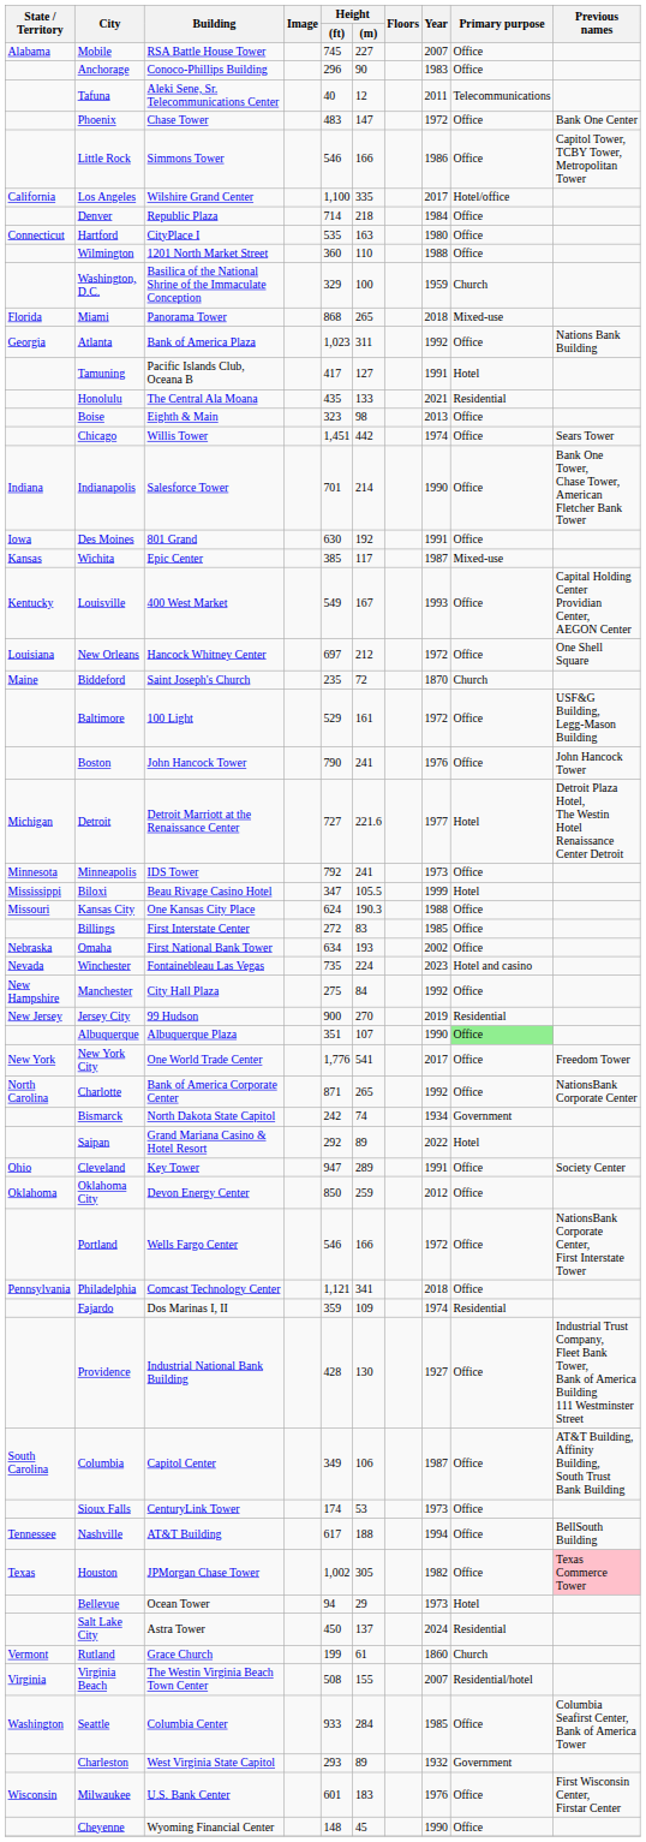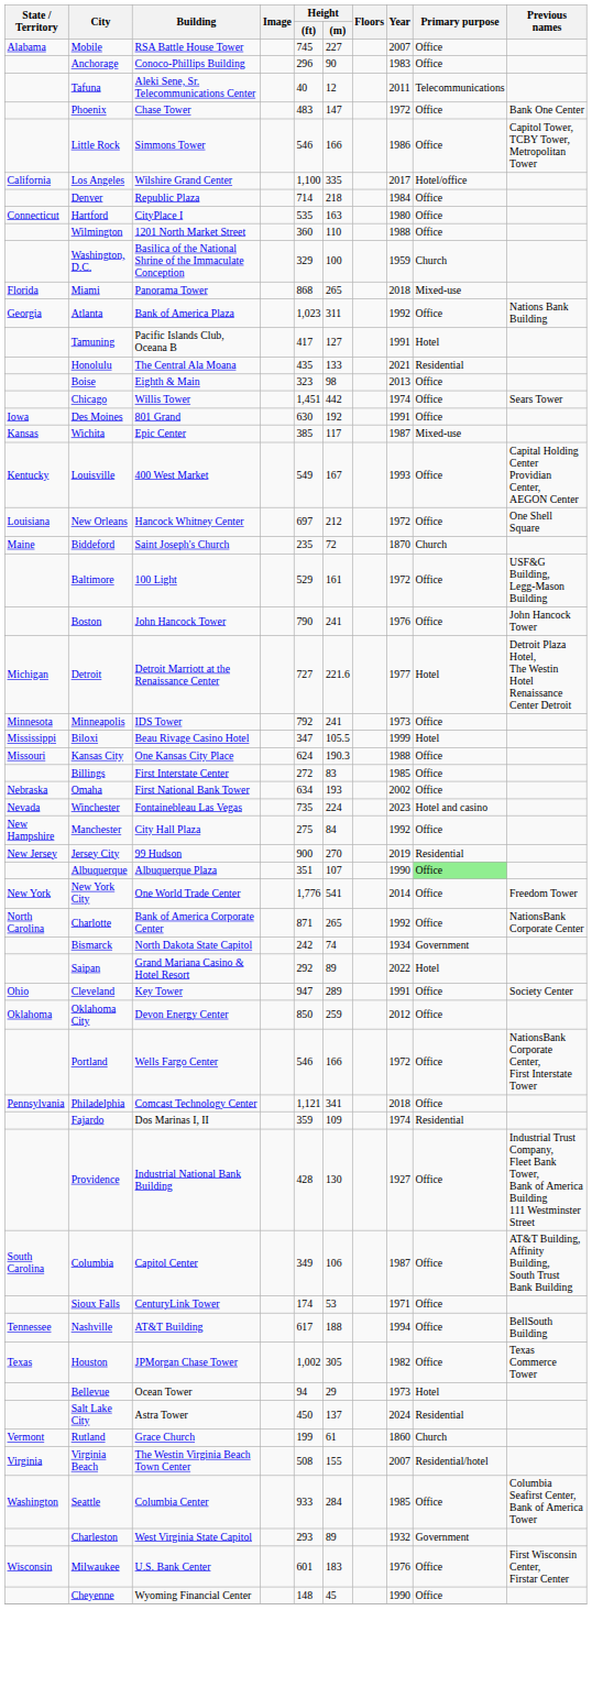- row: Indiana | Indianapolis | Salesforce Tower | 701 | 214 | 1990 | Office | Bank One Tower, Chase Tower, American Fletcher Bank Tower
New York City | Year: 2017 -> 2014
Sioux Falls | Year: 1973 -> 1971
Houston | Previous names: pink background -> no background
